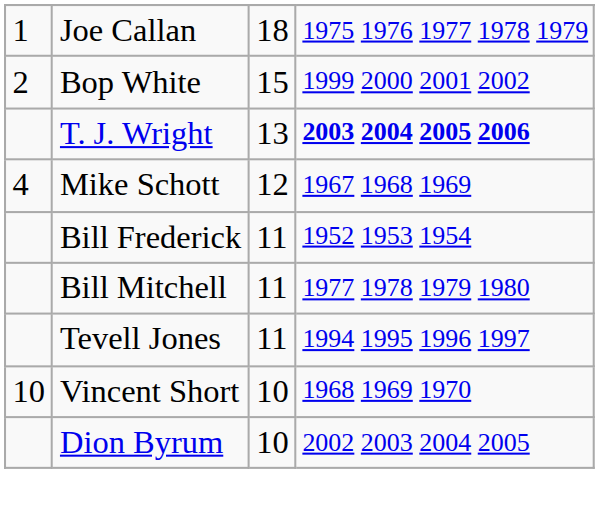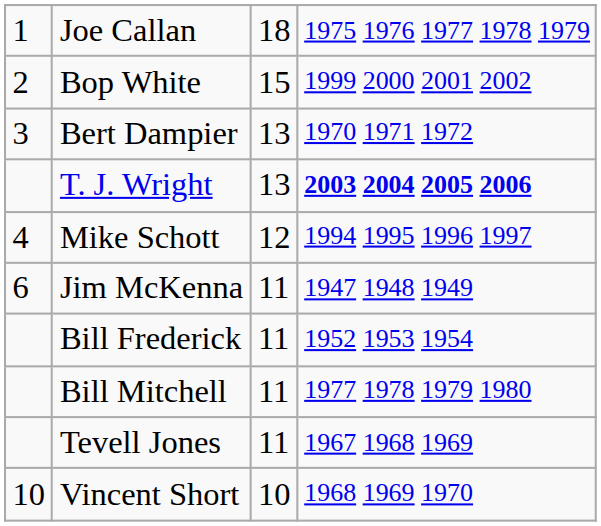+ row: 3 | Bert Dampier | 13 | 1970 1971 1972
Mike Schott | column 4: 1967 1968 1969 -> 1994 1995 1996 1997
+ row: 6 | Jim McKenna | 11 | 1947 1948 1949
Tevell Jones | column 4: 1994 1995 1996 1997 -> 1967 1968 1969
- row: Dion Byrum | 10 | 2002 2003 2004 2005
